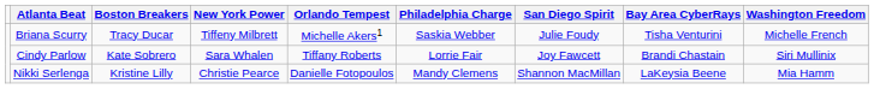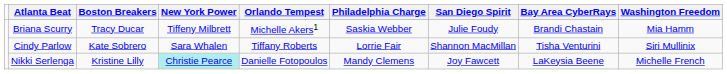Briana Scurry | Bay Area CyberRays: Tisha Venturini -> Brandi Chastain
Briana Scurry | Washington Freedom: Michelle French -> Mia Hamm
Cindy Parlow | San Diego Spirit: Joy Fawcett -> Shannon MacMillan
Cindy Parlow | Bay Area CyberRays: Brandi Chastain -> Tisha Venturini
Nikki Serlenga | New York Power: no background -> paleturquoise background
Nikki Serlenga | San Diego Spirit: Shannon MacMillan -> Joy Fawcett
Nikki Serlenga | Washington Freedom: Mia Hamm -> Michelle French
